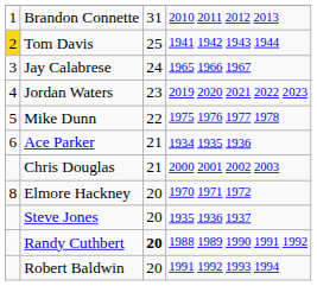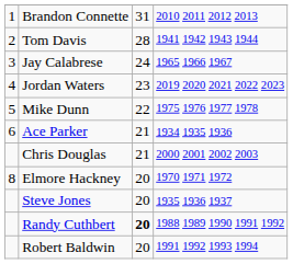Tom Davis | column 1: gold background -> no background
Tom Davis | column 3: 25 -> 28
